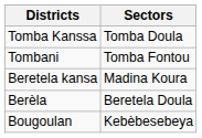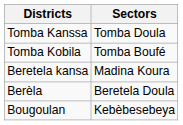- row: Tombani | Tomba Fontou
+ row: Tomba Kobila | Tomba Boufé
